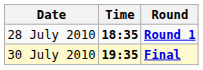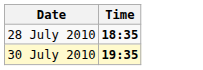- column: Round | Round 1 | Final
